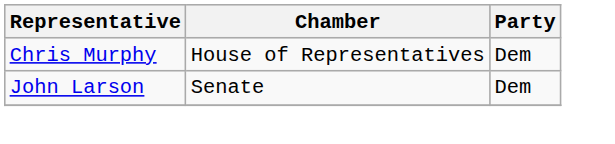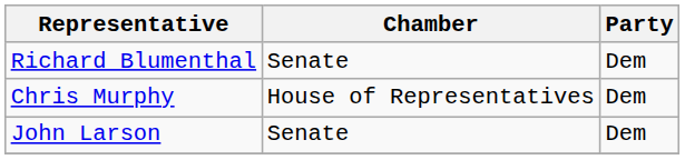+ row: Richard Blumenthal | Senate | Dem
